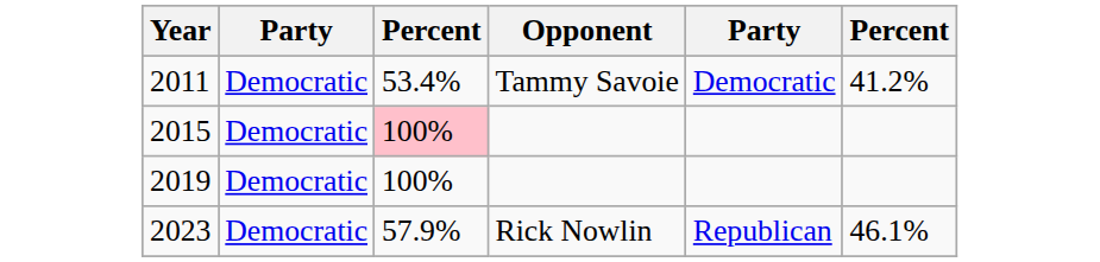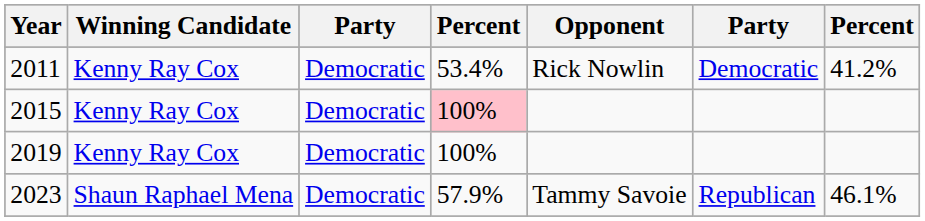+ column: Winning Candidate | Kenny Ray Cox | Kenny Ray Cox | Kenny Ray Cox | Shaun Raphael Mena
2011 | Opponent: Tammy Savoie -> Rick Nowlin
2023 | Opponent: Rick Nowlin -> Tammy Savoie
